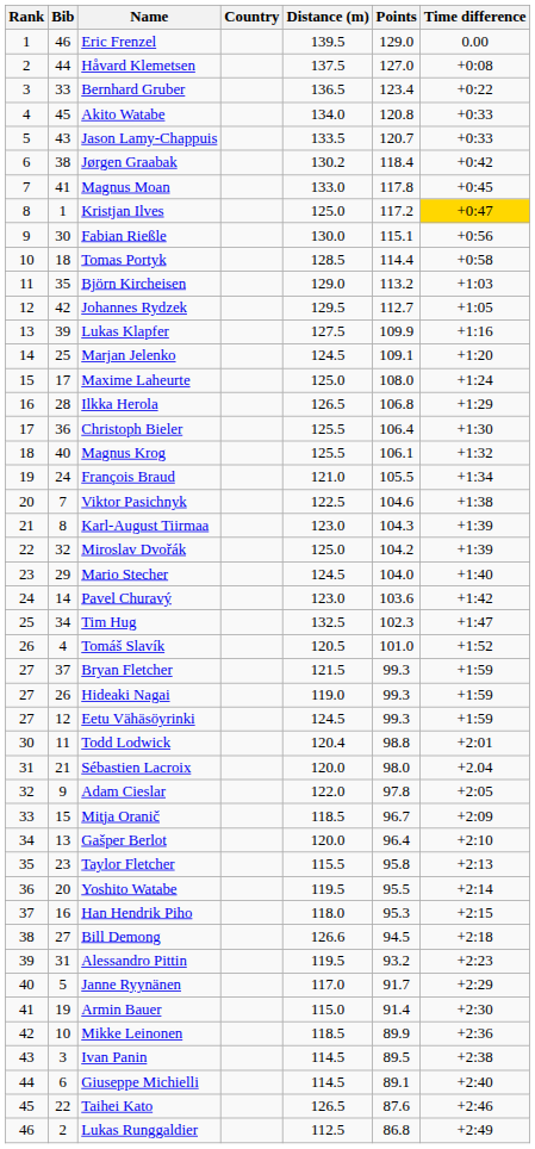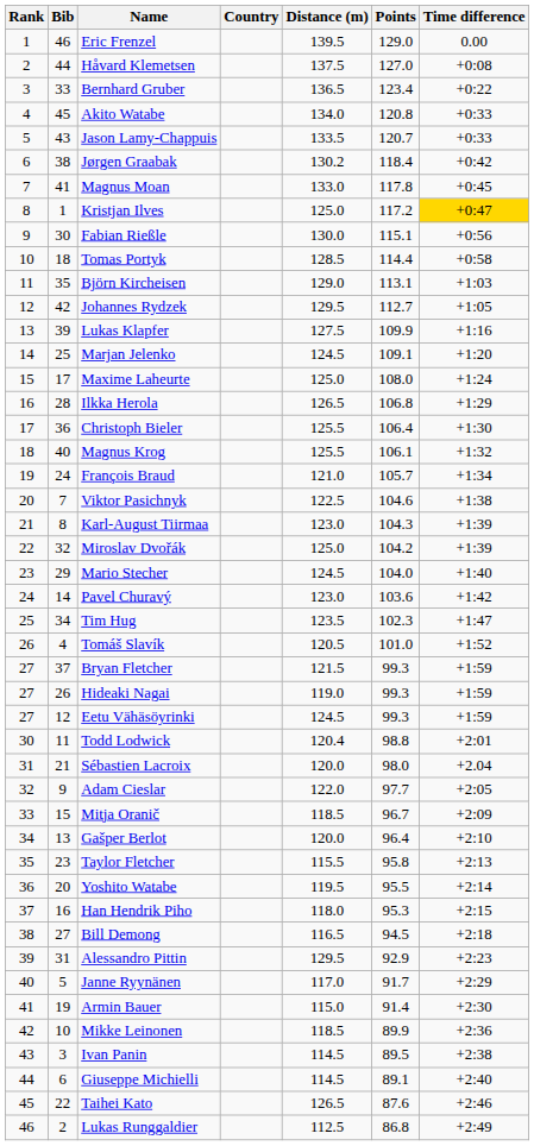Björn Kircheisen | Points: 113.2 -> 113.1
François Braud | Points: 105.5 -> 105.7
Tim Hug | Distance (m): 132.5 -> 123.5
Adam Cieslar | Points: 97.8 -> 97.7
Bill Demong | Distance (m): 126.6 -> 116.5
Alessandro Pittin | Distance (m): 119.5 -> 129.5
Alessandro Pittin | Points: 93.2 -> 92.9
